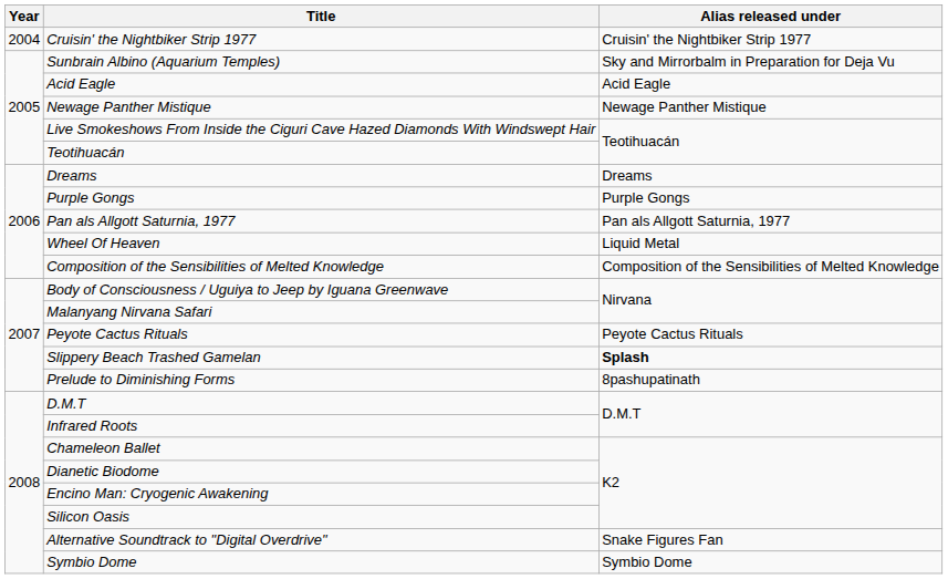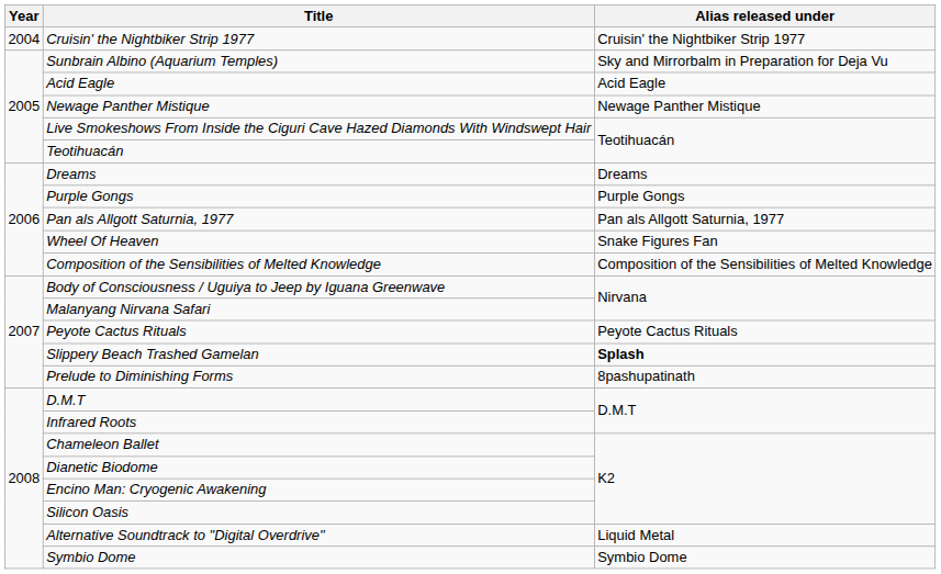Wheel Of Heaven | Alias released under: Liquid Metal -> Snake Figures Fan
Alternative Soundtrack to "Digital Overdrive" | Alias released under: Snake Figures Fan -> Liquid Metal
